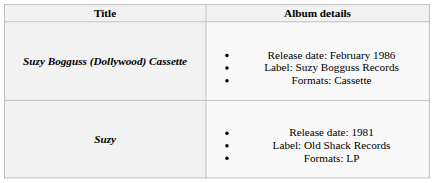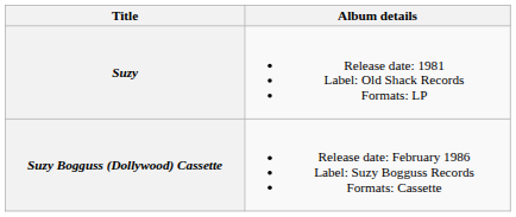rows swapped: Suzy <-> Suzy Bogguss (Dollywood) Cassette
